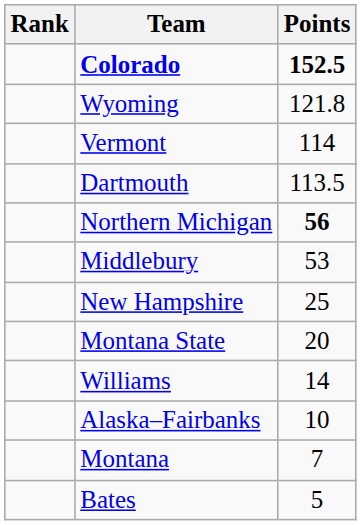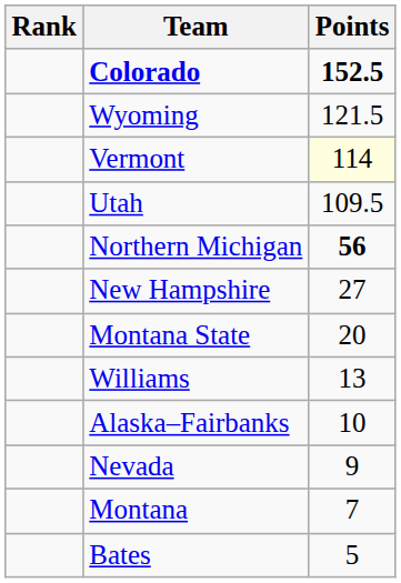Wyoming | Points: 121.8 -> 121.5
Vermont | Points: no background -> lightyellow background
- row: Dartmouth | 113.5
+ row: Utah | 109.5
- row: Middlebury | 53
New Hampshire | Points: 25 -> 27
Williams | Points: 14 -> 13
+ row: Nevada | 9
